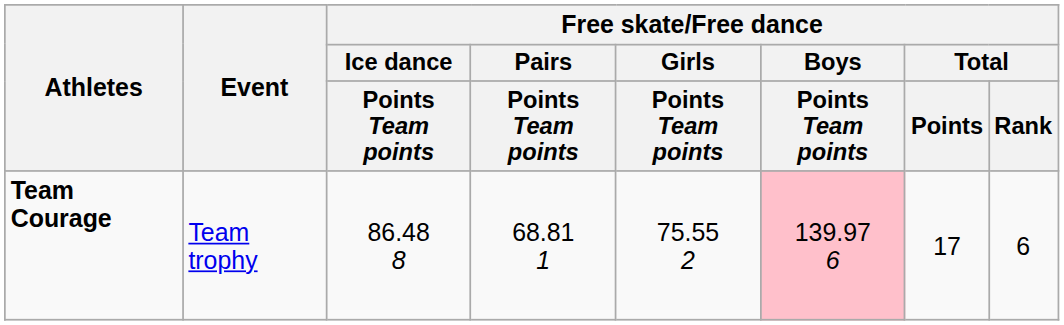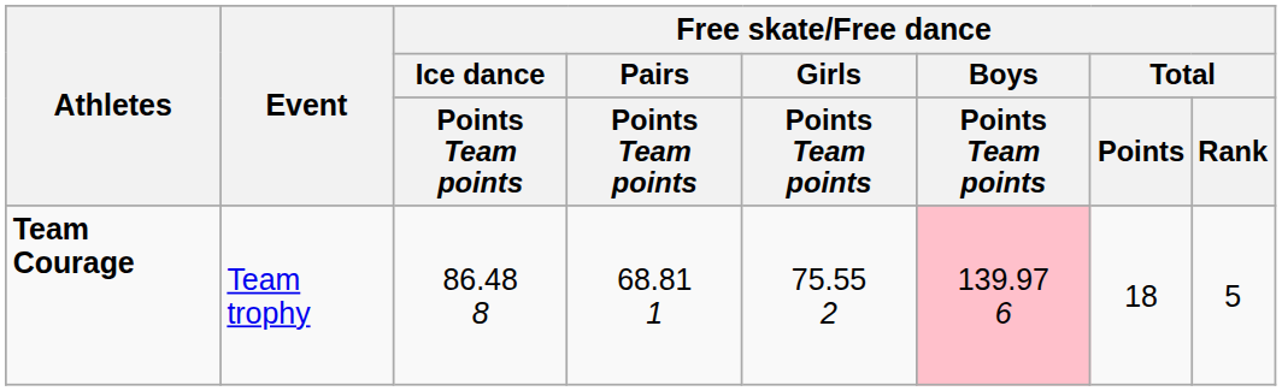Team Courage | Free skate/Free dance / Total / Points: 17 -> 18
Team Courage | Free skate/Free dance / Total / Rank: 6 -> 5
